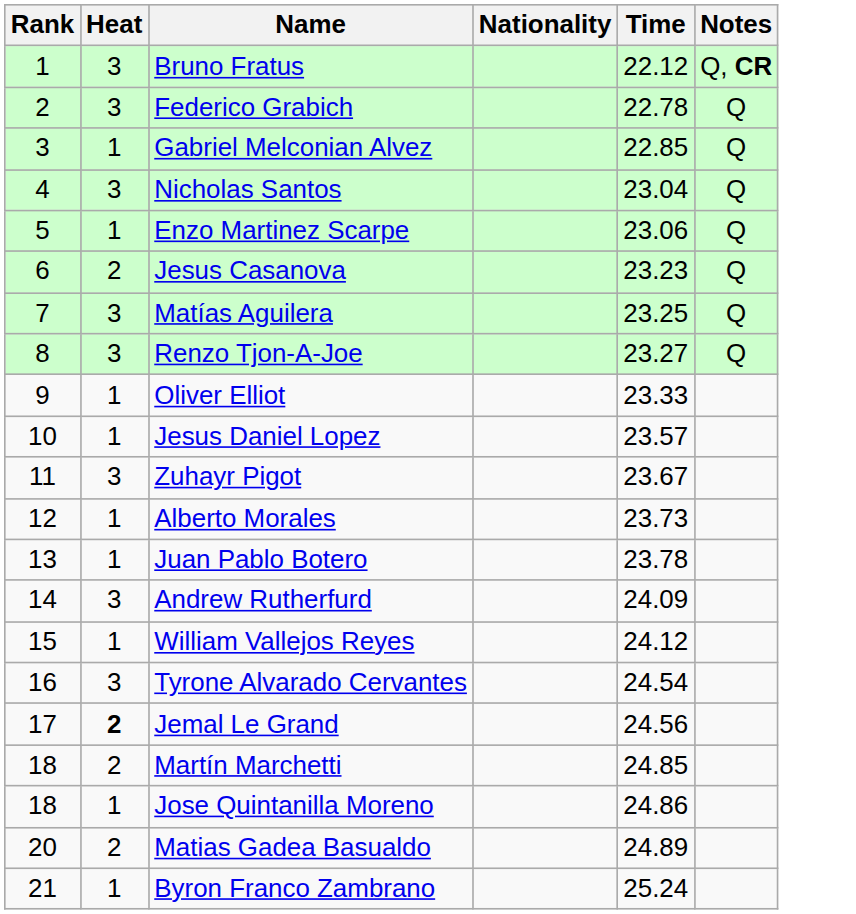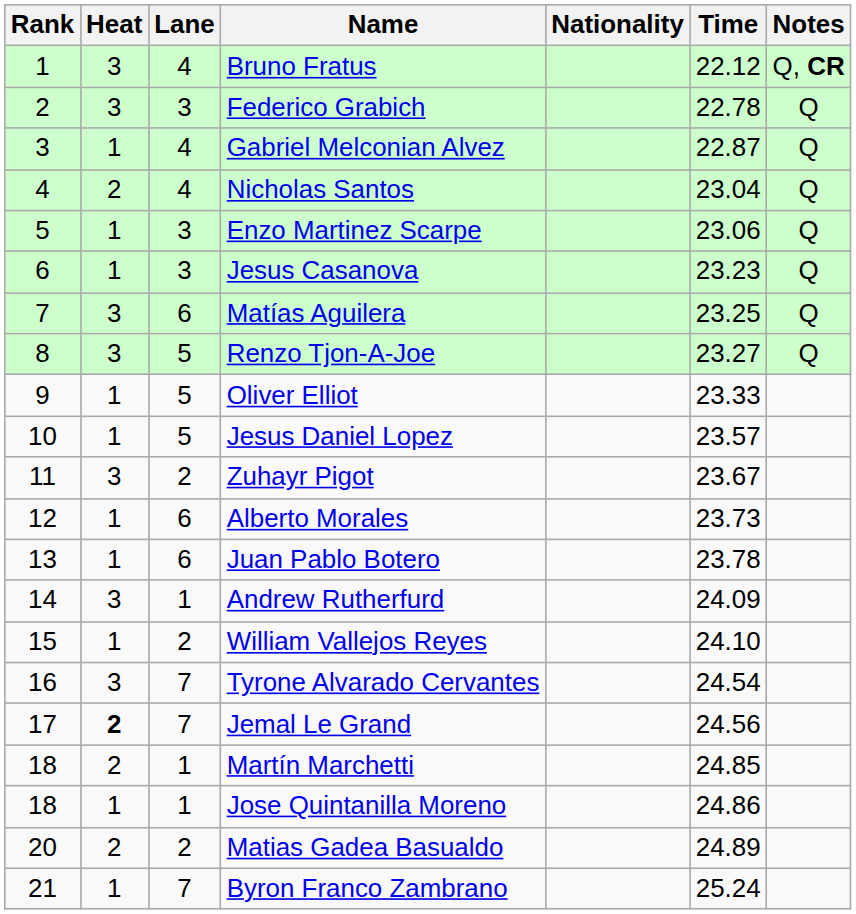+ column: Lane | 4 | 3 | 4 | 4 | 3 | 3 | 6 | 5 | 5 | 5 | 2 | 6 | 6 | 1 | 2 | 7 | 7 | 1 | 1 | 2 | 7
Gabriel Melconian Alvez | Time: 22.85 -> 22.87
Nicholas Santos | Heat: 3 -> 2
Jesus Casanova | Heat: 2 -> 1
William Vallejos Reyes | Time: 24.12 -> 24.10
